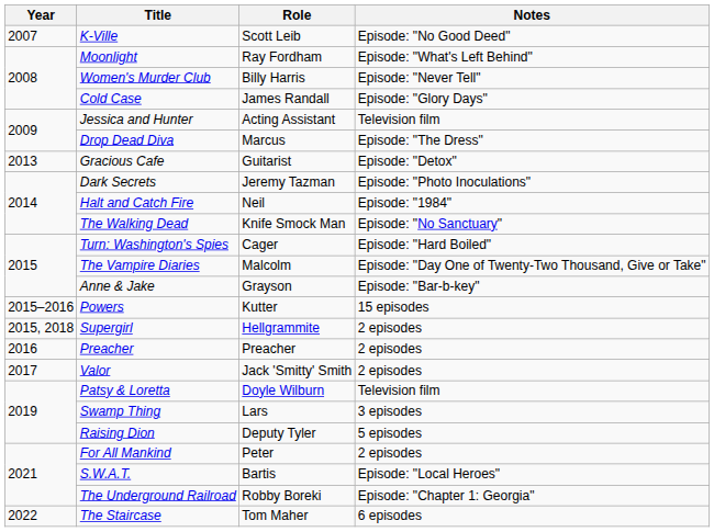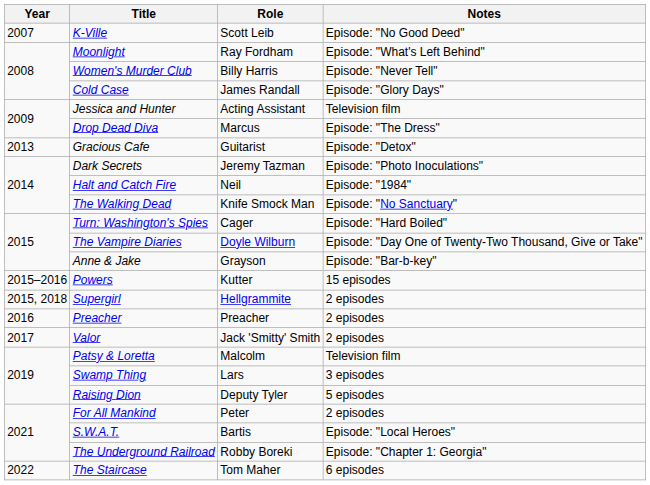The Vampire Diaries | Role: Malcolm -> Doyle Wilburn
Patsy & Loretta | Role: Doyle Wilburn -> Malcolm
